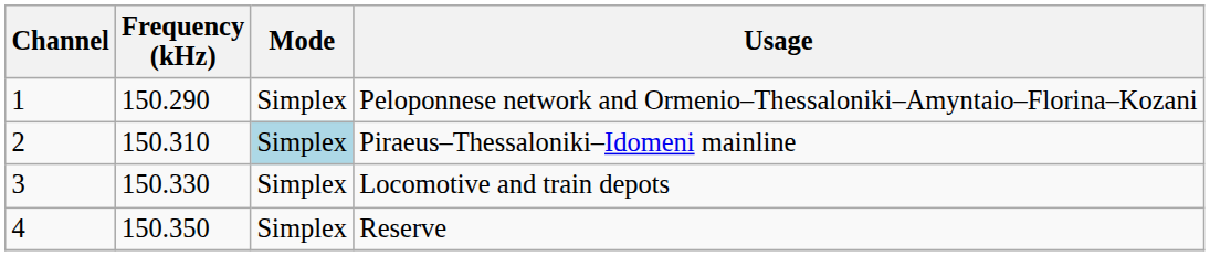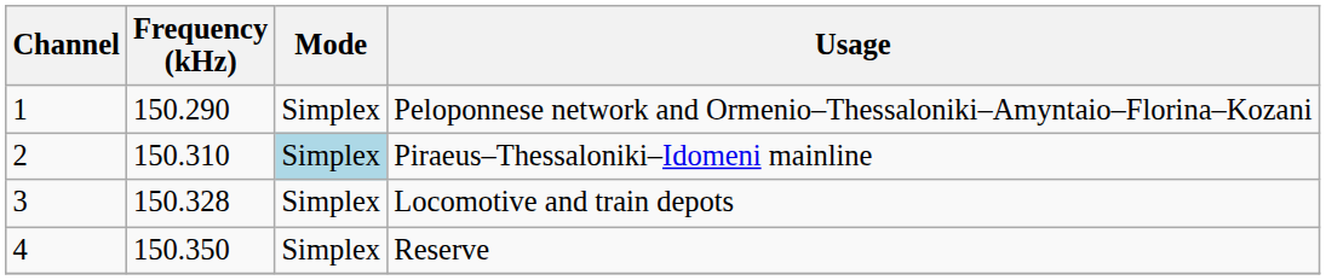Locomotive and train depots | Frequency (kHz): 150.330 -> 150.328
